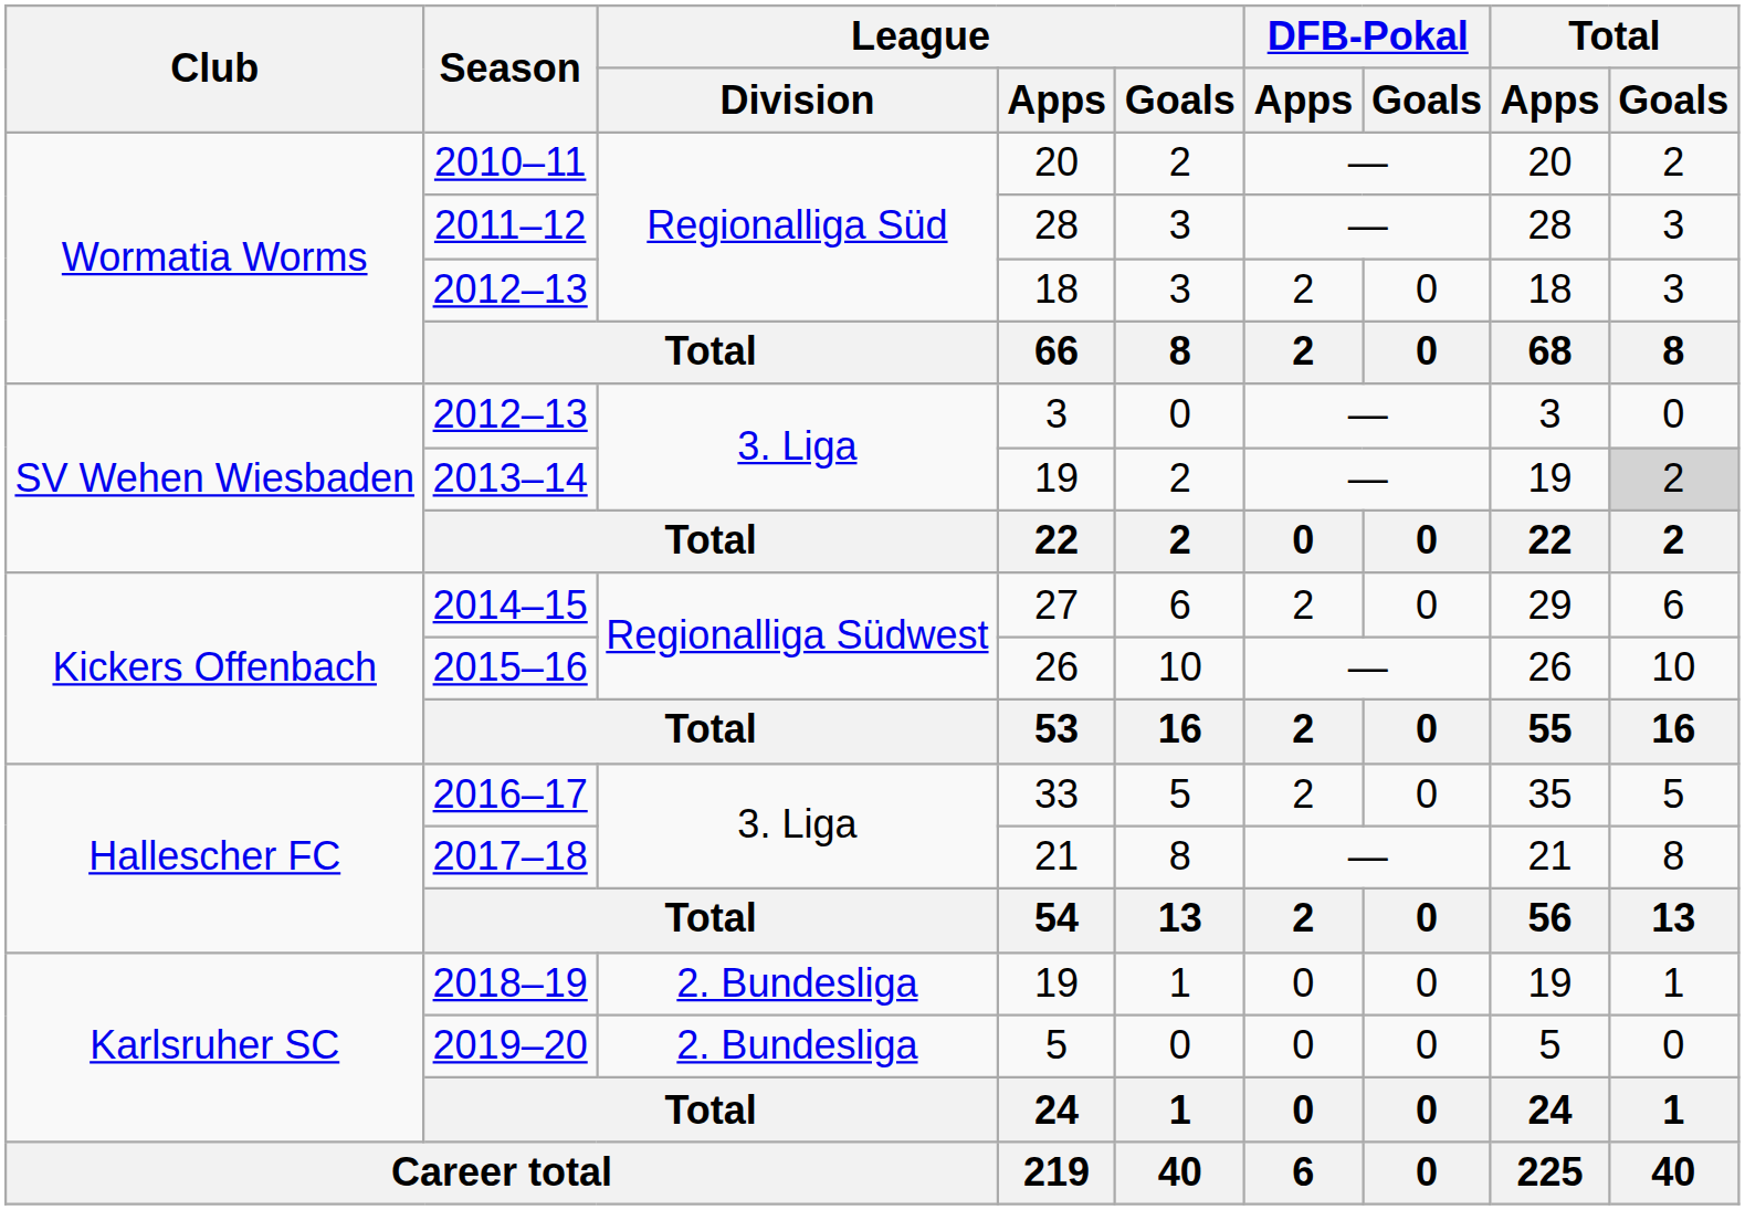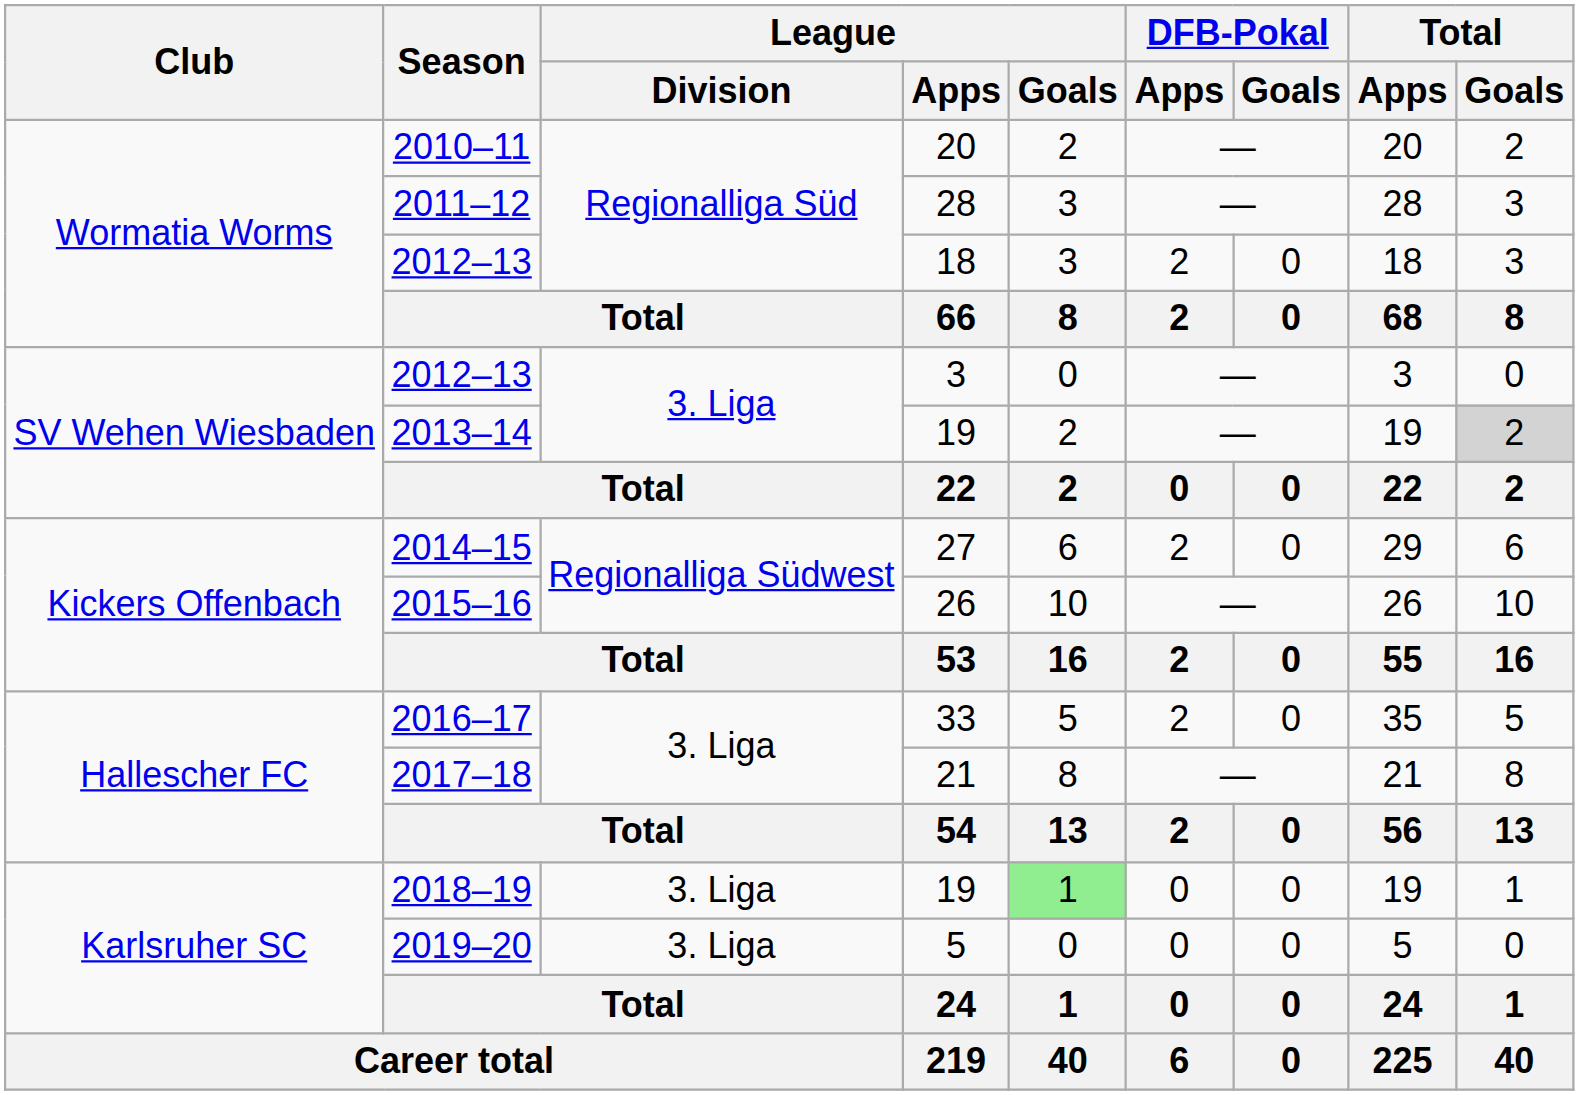2018–19 | League / Division: 2. Bundesliga -> 3. Liga
2018–19 | League / Goals: no background -> lightgreen background
2019–20 | League / Division: 2. Bundesliga -> 3. Liga
